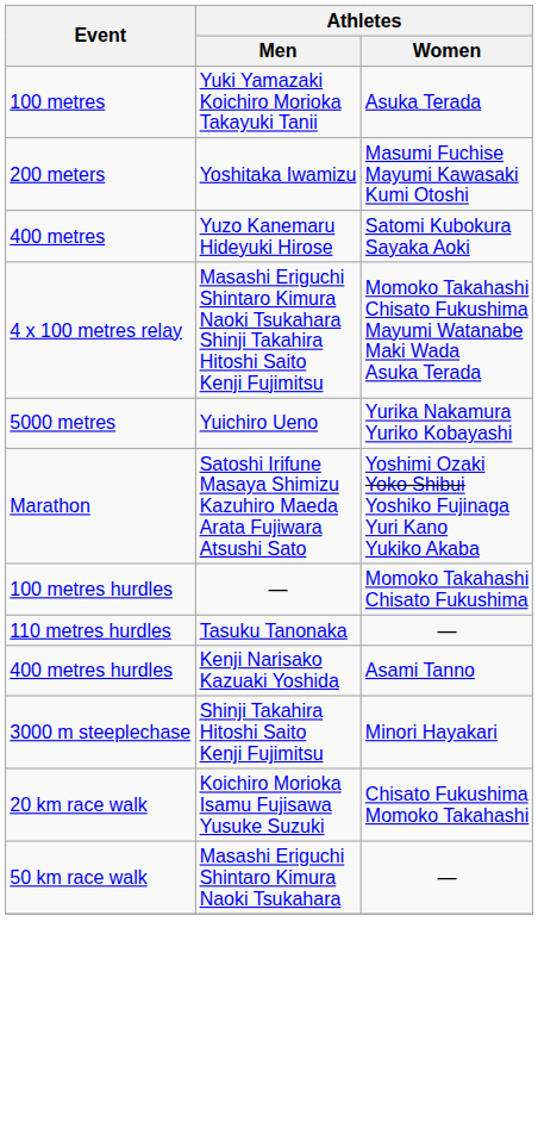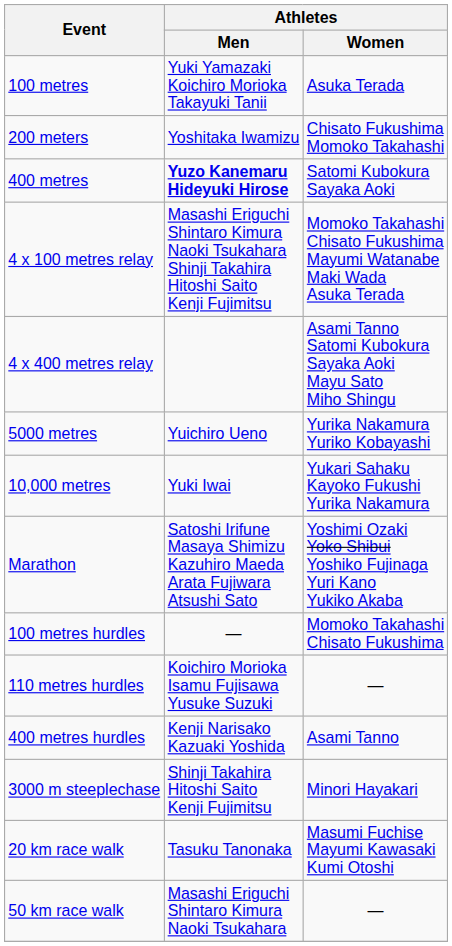200 meters | Athletes / Women: Masumi Fuchise Mayumi Kawasaki Kumi Otoshi -> Chisato Fukushima Momoko Takahashi
400 metres | Athletes / Men: normal -> bold
+ row: 4 x 400 metres relay | Asami Tanno Satomi Kubokura Sayaka Aoki Mayu Sato Miho Shingu
+ row: 10,000 metres | Yuki Iwai | Yukari Sahaku Kayoko Fukushi Yurika Nakamura
110 metres hurdles | Athletes / Men: Tasuku Tanonaka -> Koichiro Morioka Isamu Fujisawa Yusuke Suzuki
20 km race walk | Athletes / Men: Koichiro Morioka Isamu Fujisawa Yusuke Suzuki -> Tasuku Tanonaka
20 km race walk | Athletes / Women: Chisato Fukushima Momoko Takahashi -> Masumi Fuchise Mayumi Kawasaki Kumi Otoshi
